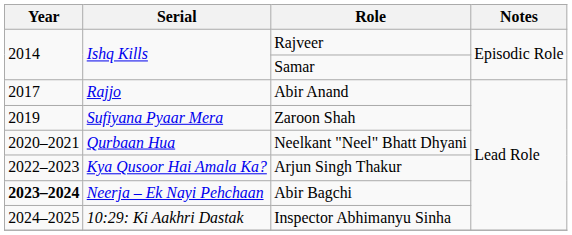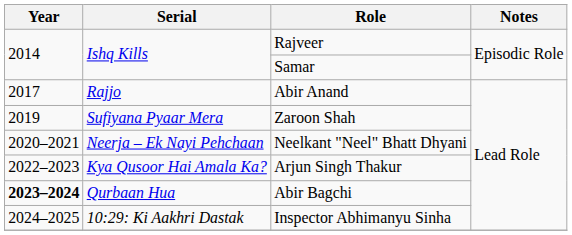Neelkant "Neel" Bhatt Dhyani | Serial: Qurbaan Hua -> Neerja – Ek Nayi Pehchaan
Abir Bagchi | Serial: Neerja – Ek Nayi Pehchaan -> Qurbaan Hua
